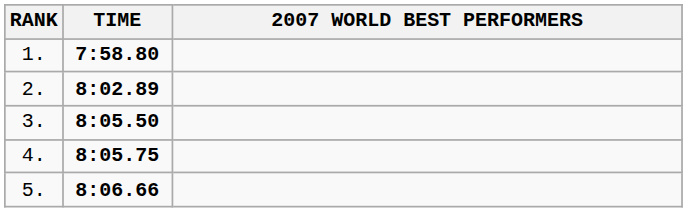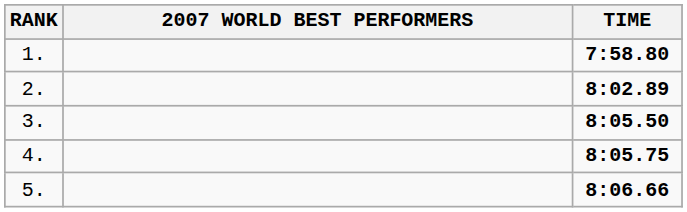columns swapped: 2007 WORLD BEST PERFORMERS <-> TIME
